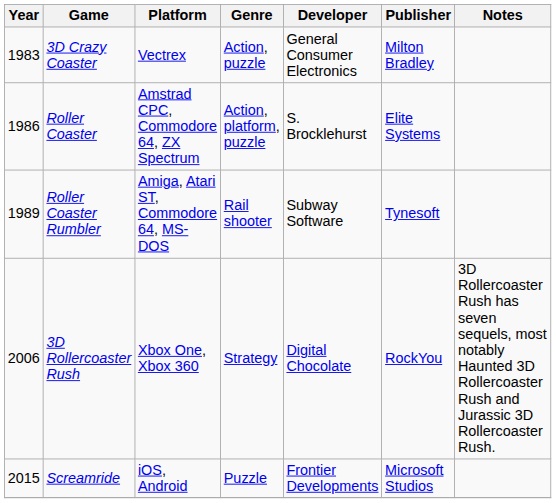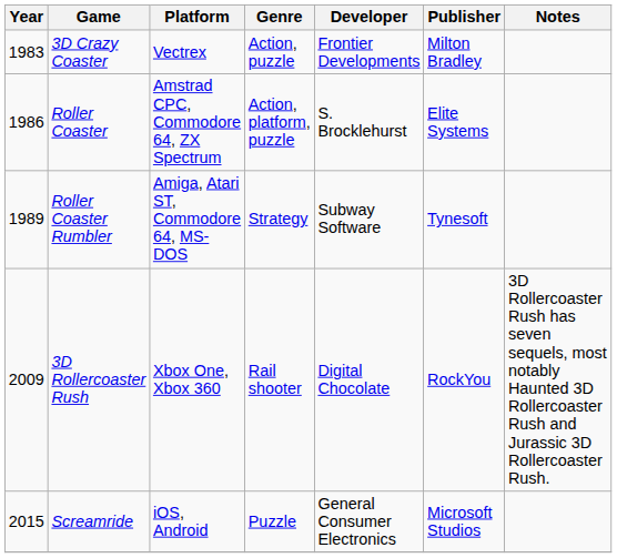3D Crazy Coaster | Developer: General Consumer Electronics -> Frontier Developments
Roller Coaster Rumbler | Genre: Rail shooter -> Strategy
3D Rollercoaster Rush | Year: 2006 -> 2009
3D Rollercoaster Rush | Genre: Strategy -> Rail shooter
Screamride | Developer: Frontier Developments -> General Consumer Electronics
